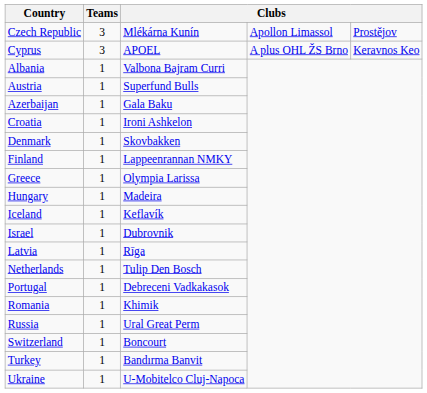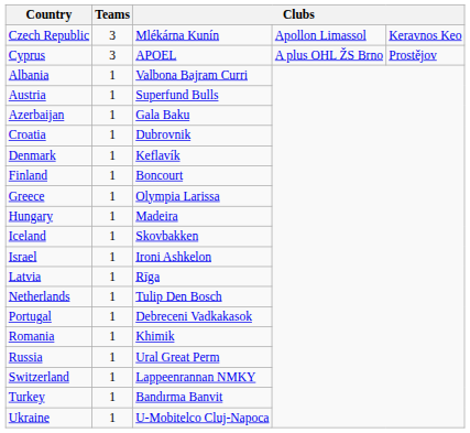Czech Republic | column 5: Prostějov -> Keravnos Keo
Cyprus | column 5: Keravnos Keo -> Prostějov
Croatia | column 3: Ironi Ashkelon -> Dubrovnik
Denmark | column 3: Skovbakken -> Keflavík
Finland | column 3: Lappeenrannan NMKY -> Boncourt
Iceland | column 3: Keflavík -> Skovbakken
Israel | column 3: Dubrovnik -> Ironi Ashkelon
Switzerland | column 3: Boncourt -> Lappeenrannan NMKY
